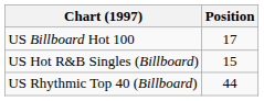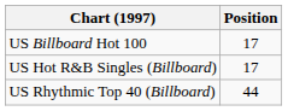US Hot R&B Singles (Billboard) | Position: 15 -> 17
